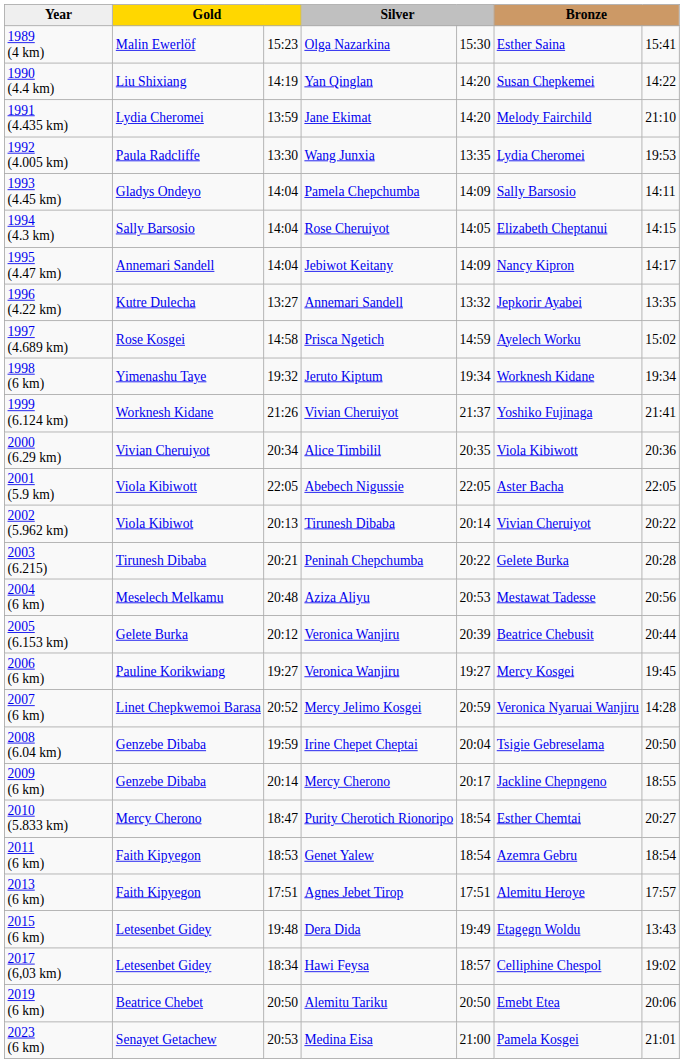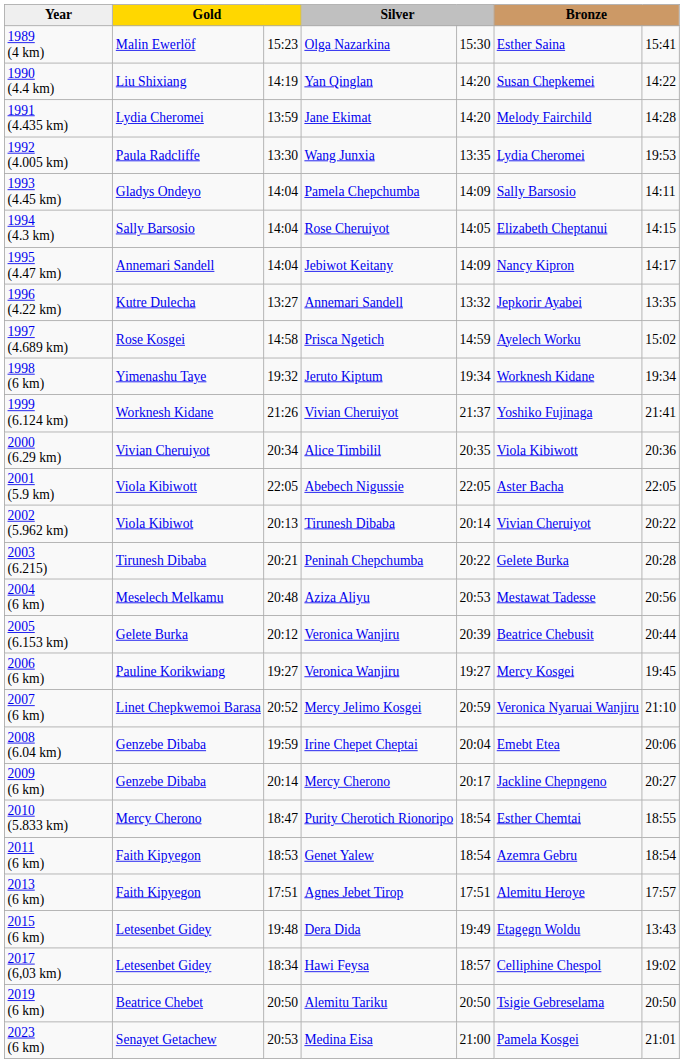1991 (4.435 km) | column 7: 21:10 -> 14:28
2007 (6 km) | column 7: 14:28 -> 21:10
2008 (6.04 km) | column 6: Tsigie Gebreselama -> Emebt Etea
2008 (6.04 km) | column 7: 20:50 -> 20:06
2009 (6 km) | column 7: 18:55 -> 20:27
2010 (5.833 km) | column 7: 20:27 -> 18:55
2019 (6 km) | column 6: Emebt Etea -> Tsigie Gebreselama
2019 (6 km) | column 7: 20:06 -> 20:50
